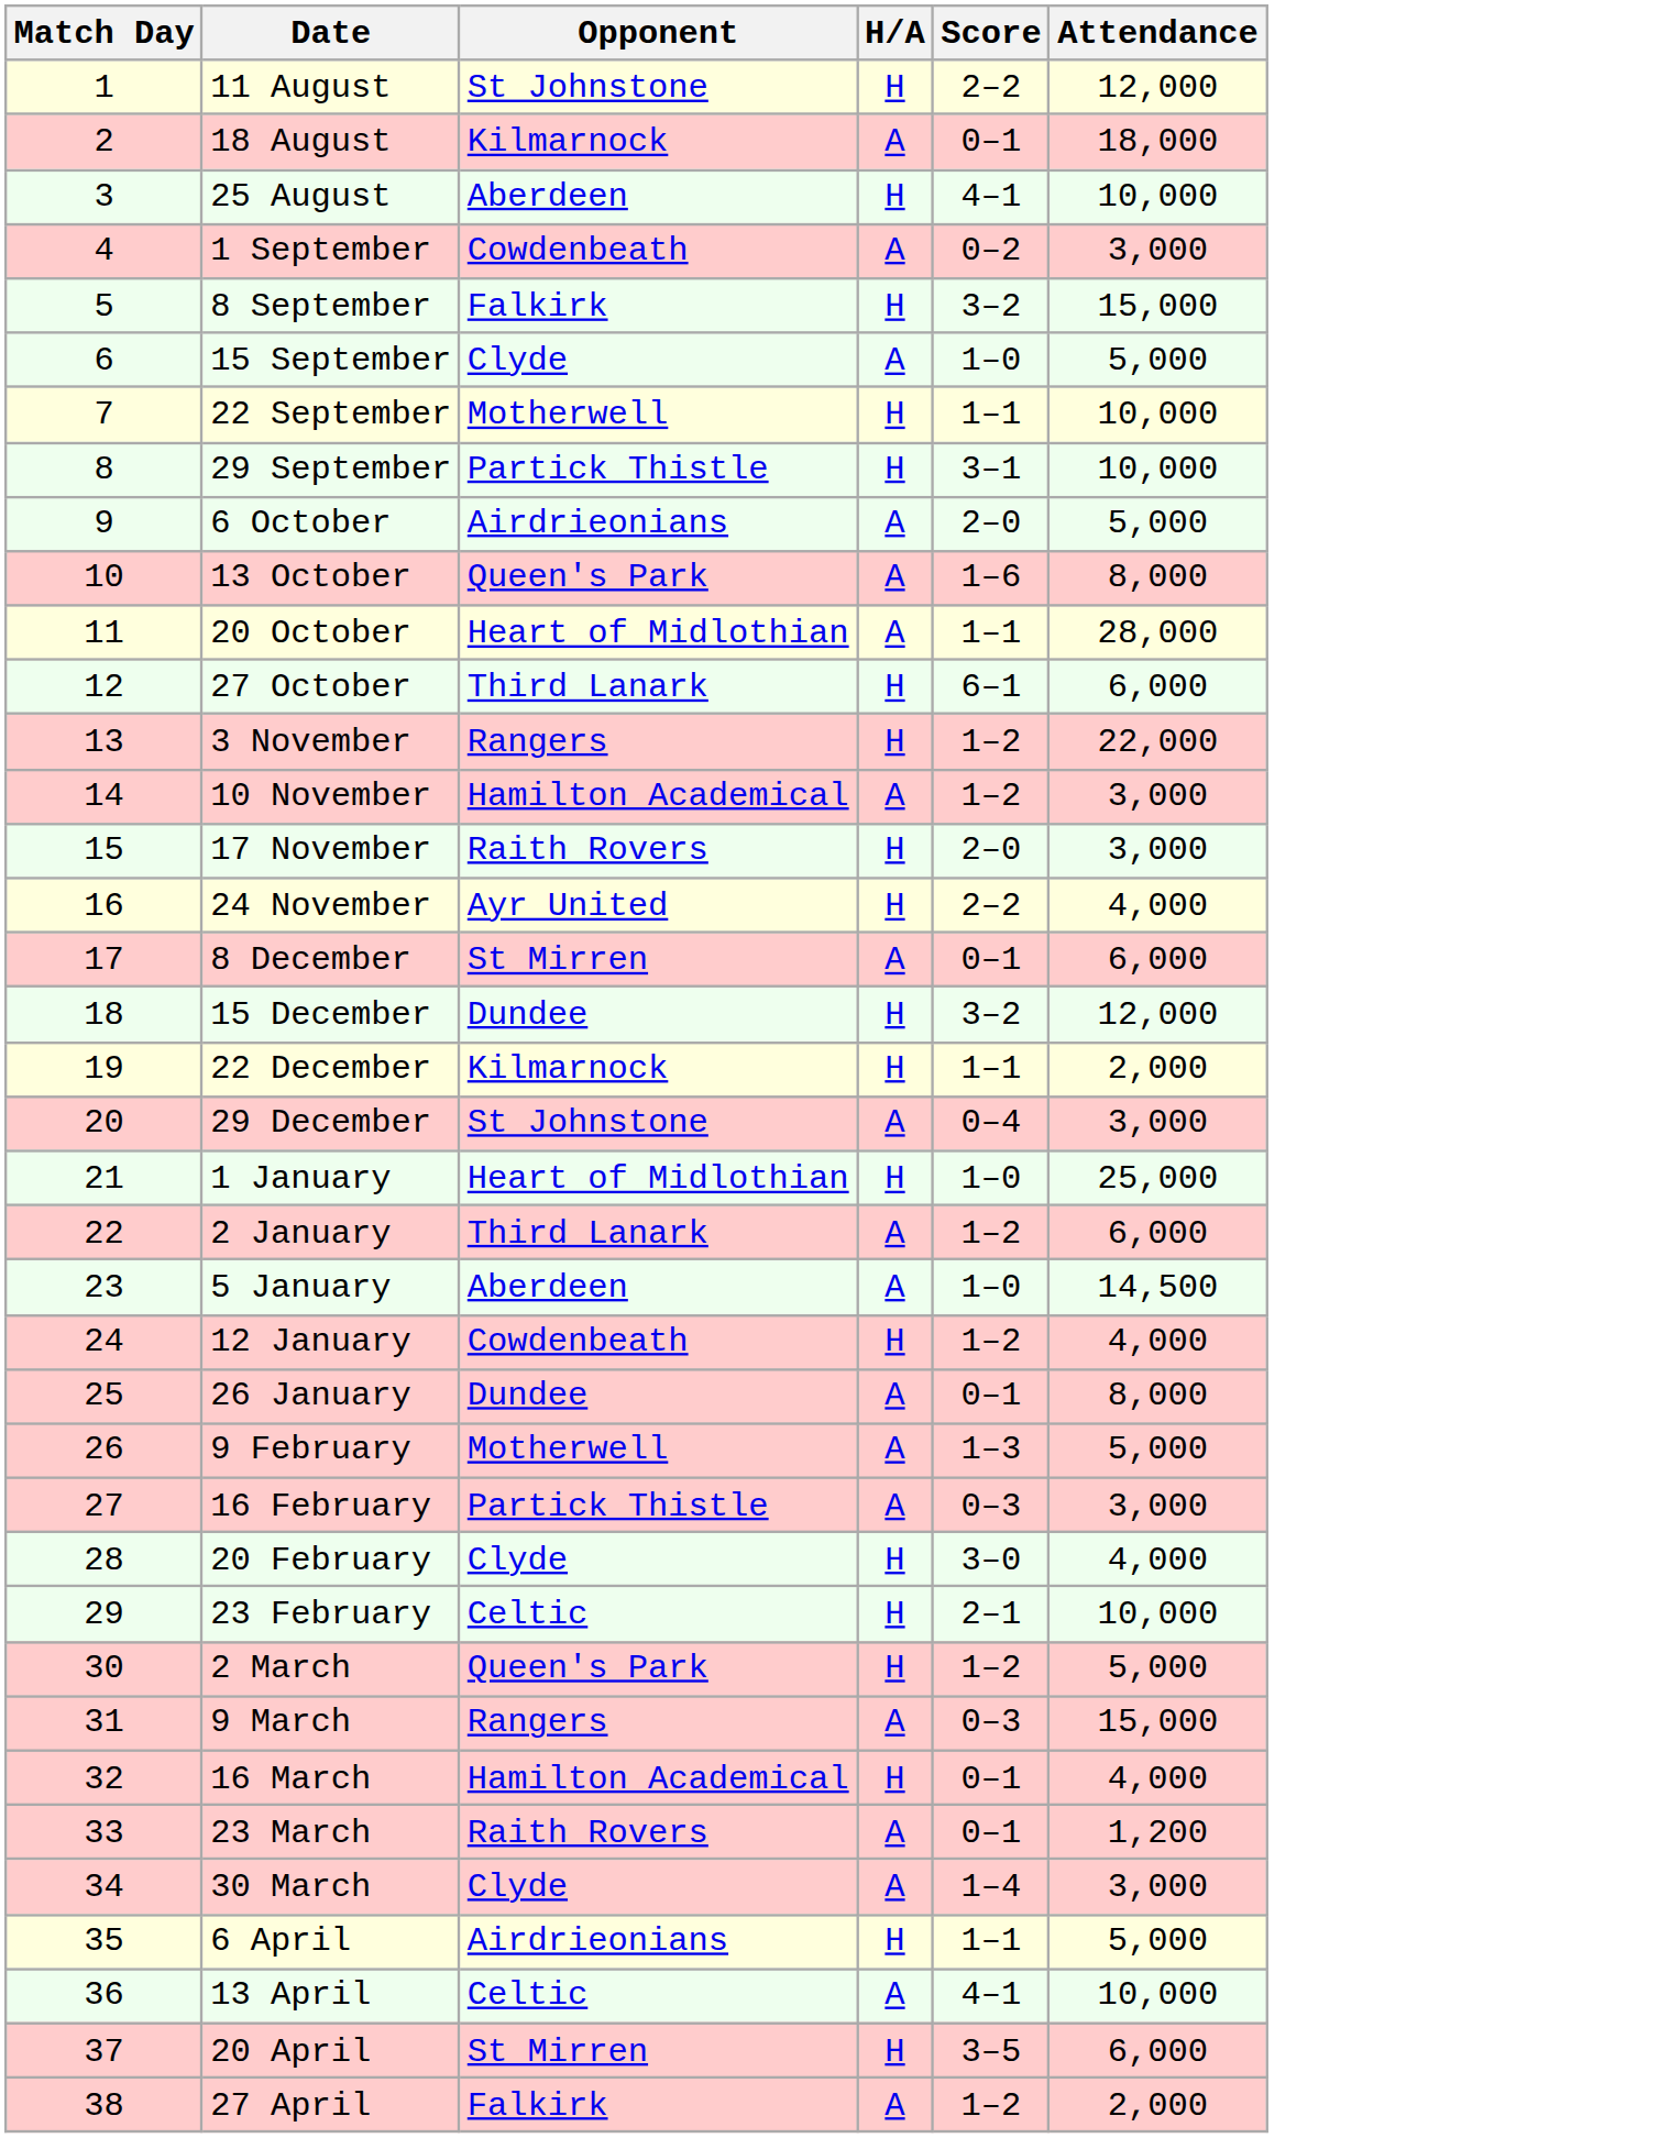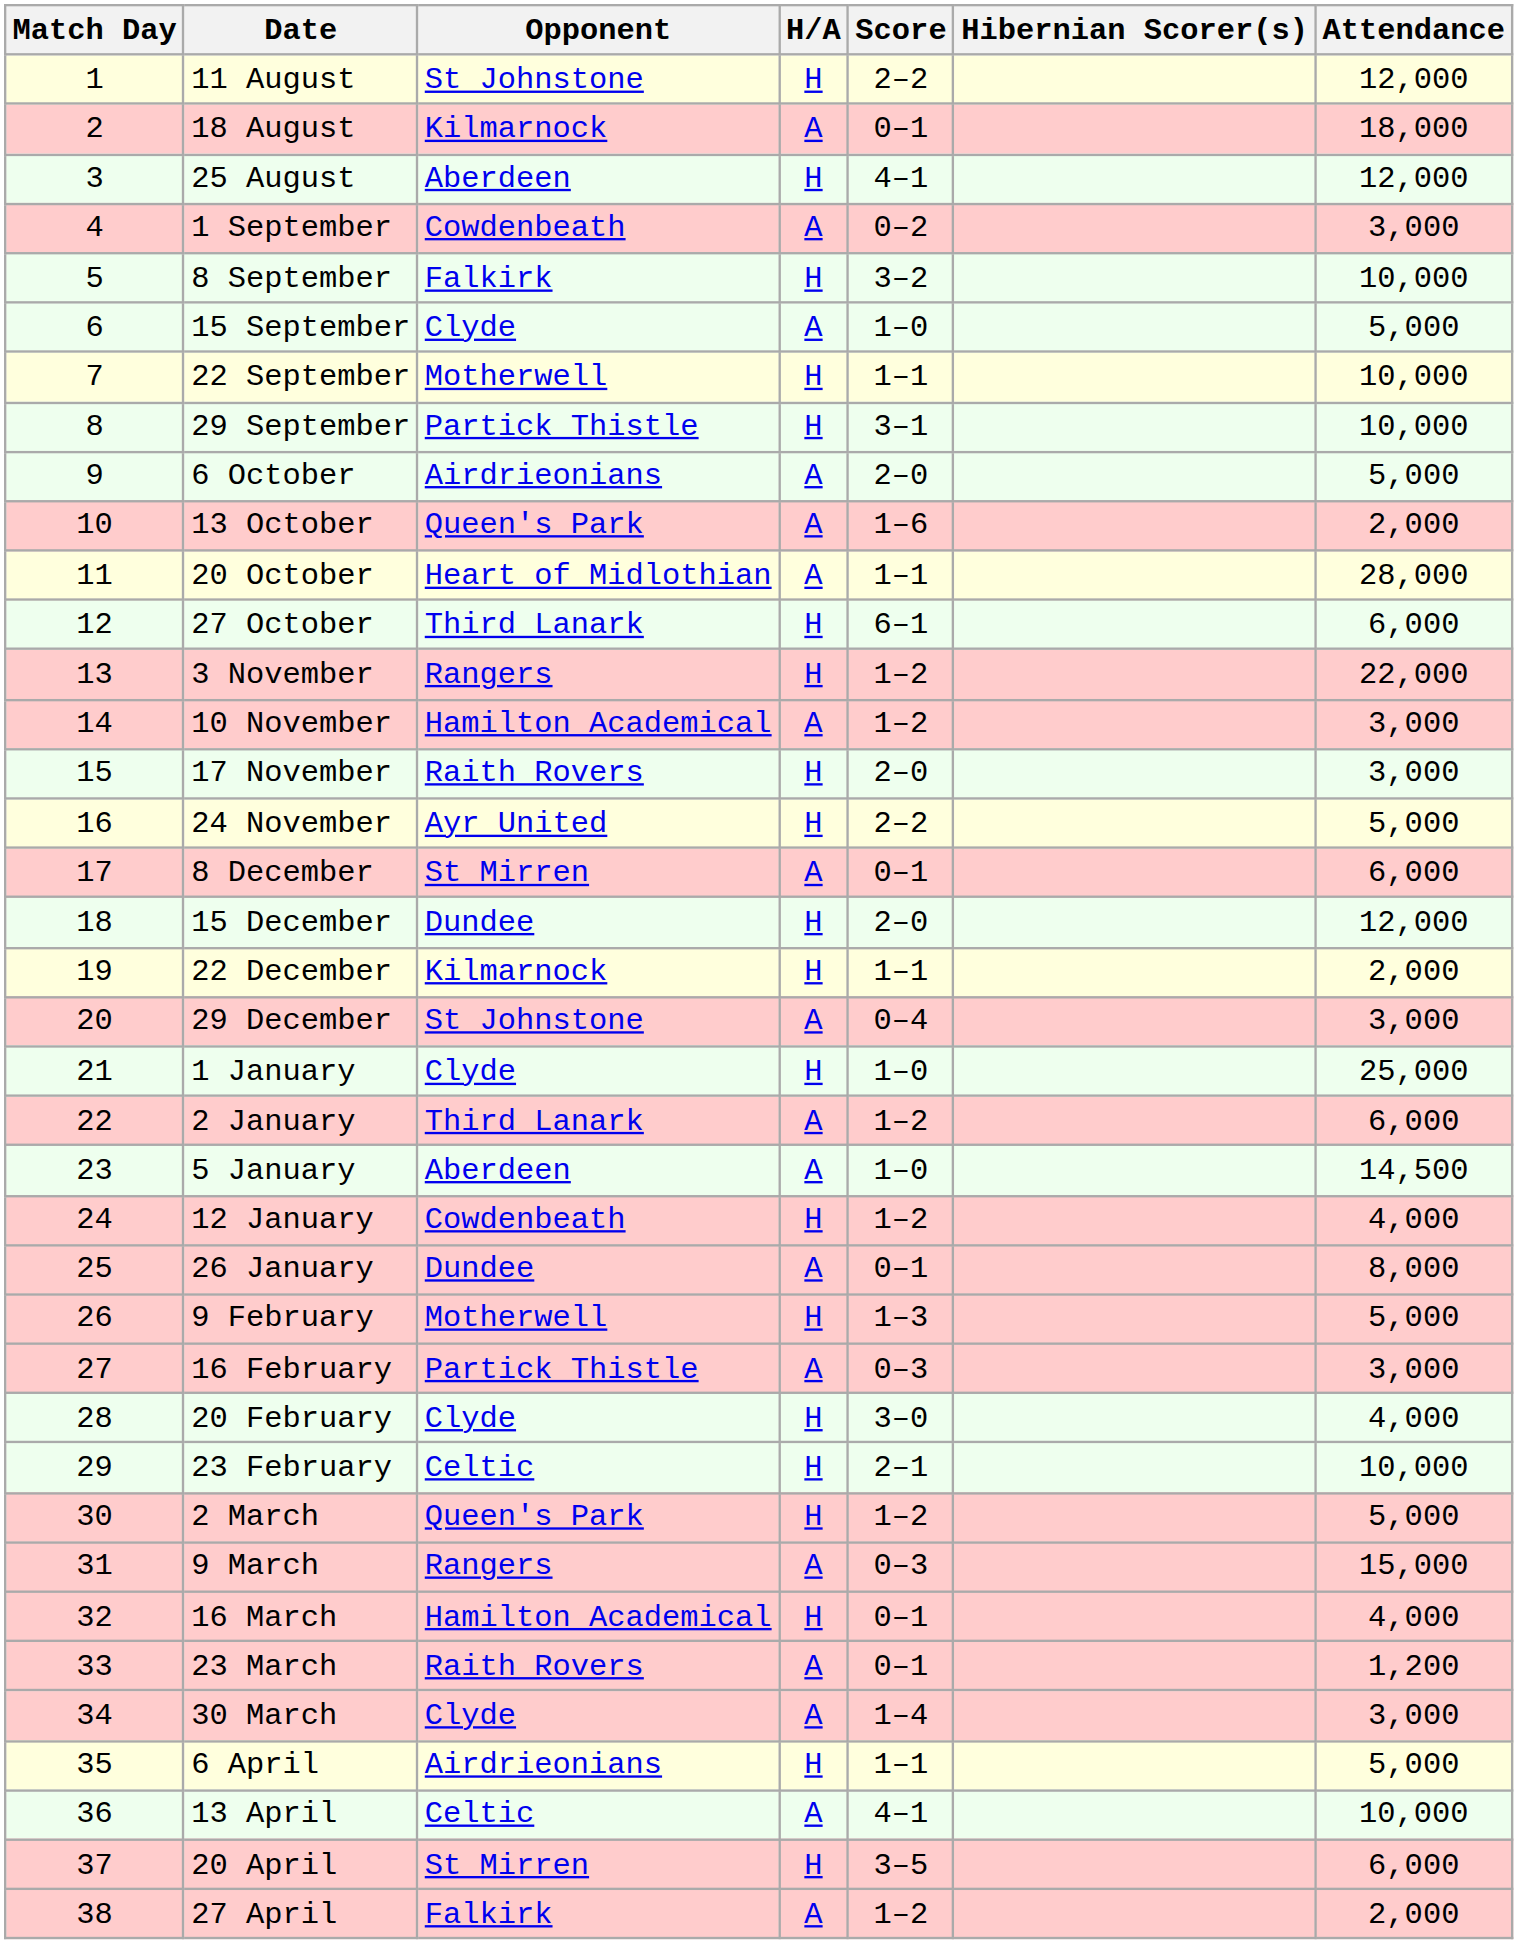+ column: Hibernian Scorer(s)
25 August | Attendance: 10,000 -> 12,000
8 September | Attendance: 15,000 -> 10,000
13 October | Attendance: 8,000 -> 2,000
24 November | Attendance: 4,000 -> 5,000
15 December | Score: 3–2 -> 2–0
1 January | Opponent: Heart of Midlothian -> Clyde
9 February | H/A: A -> H
